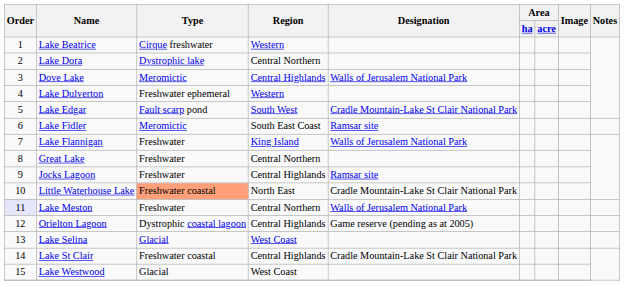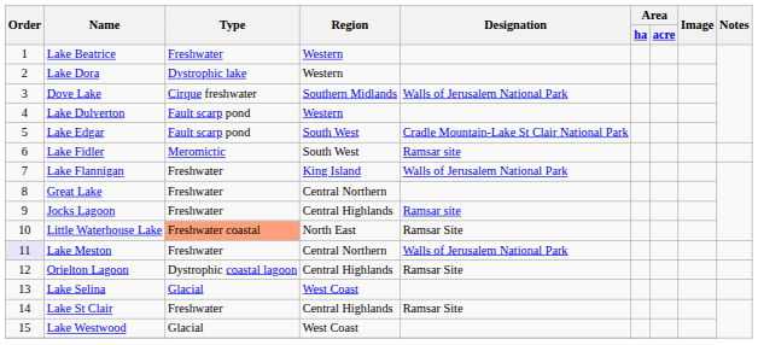Lake Beatrice | Type: Cirque freshwater -> Freshwater
Lake Dora | Region: Central Northern -> Western
Dove Lake | Type: Meromictic -> Cirque freshwater
Dove Lake | Region: Central Highlands -> Southern Midlands
Lake Dulverton | Type: Freshwater ephemeral -> Fault scarp pond
Lake Fidler | Region: South East Coast -> South West
Little Waterhouse Lake | Designation: Cradle Mountain-Lake St Clair National Park -> Ramsar Site
Orielton Lagoon | Designation: Game reserve (pending as at 2005) -> Ramsar Site
Lake St Clair | Type: Freshwater coastal -> Freshwater
Lake St Clair | Designation: Cradle Mountain-Lake St Clair National Park -> Ramsar Site
